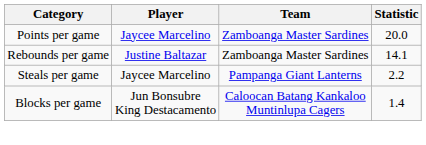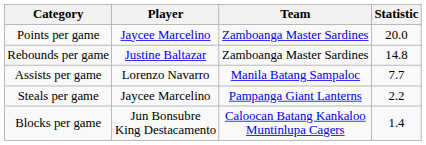Rebounds per game | Statistic: 14.1 -> 14.8
+ row: Assists per game | Lorenzo Navarro | Manila Batang Sampaloc | 7.7
